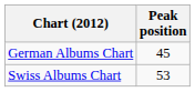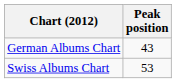German Albums Chart | Peak position: 45 -> 43
